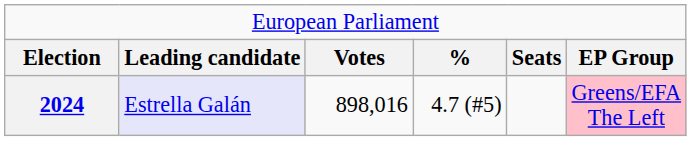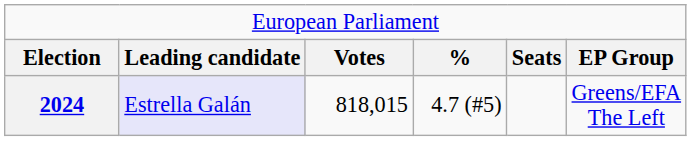2024 | column 3: 898,016 -> 818,015
2024 | column 6: pink background -> no background
